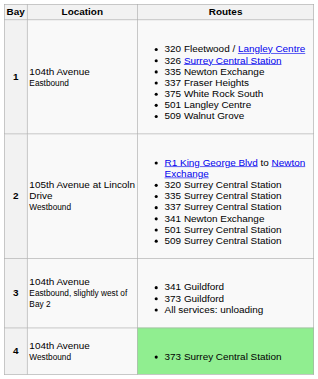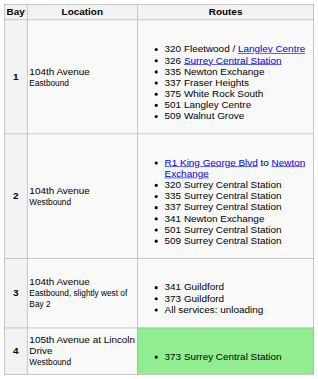2 | Location: 105th Avenue at Lincoln Drive Westbound -> 104th Avenue Westbound
4 | Location: 104th Avenue Westbound -> 105th Avenue at Lincoln Drive Westbound
